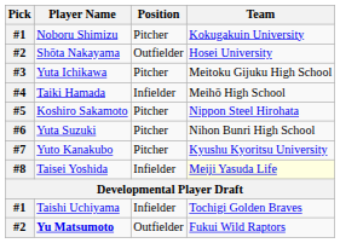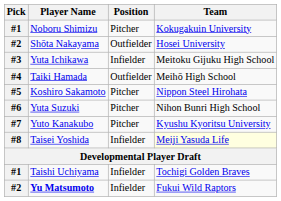Yuta Ichikawa | Position: Pitcher -> Infielder
Taiki Hamada | Position: Infielder -> Outfielder
Yu Matsumoto | Position: Outfielder -> Infielder
